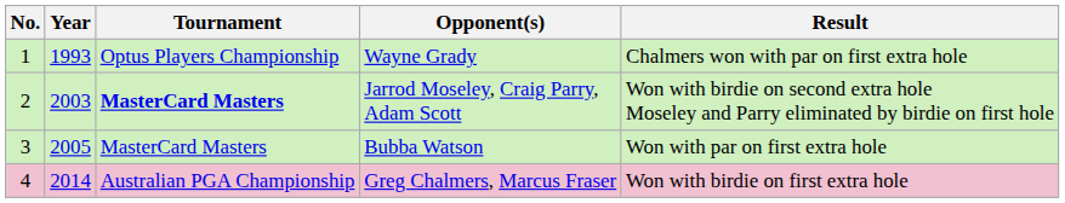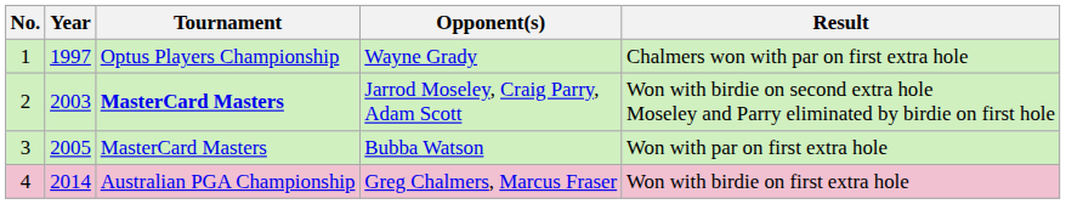Wayne Grady | Year: 1993 -> 1997
